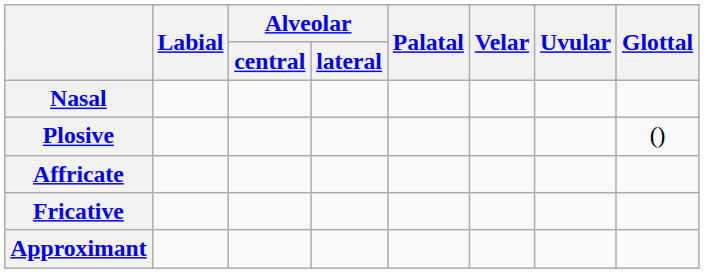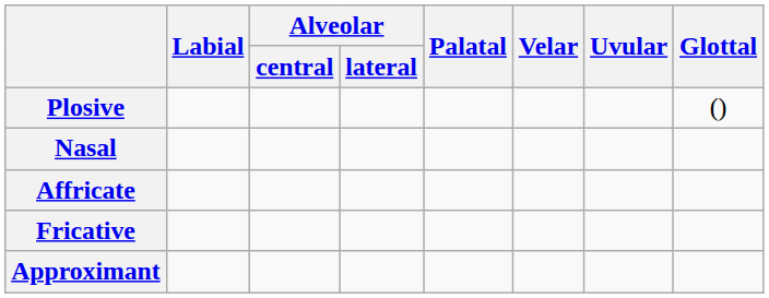rows swapped: Nasal <-> Plosive
